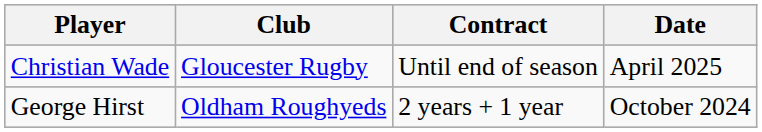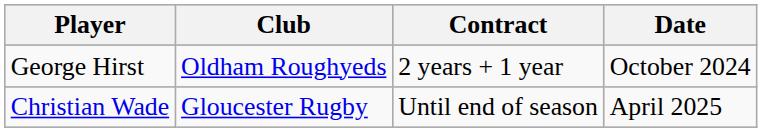rows swapped: George Hirst <-> Christian Wade
